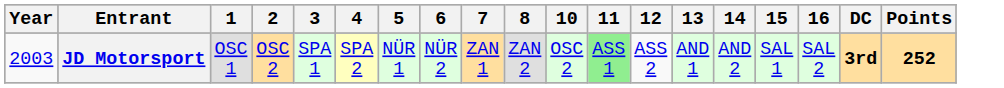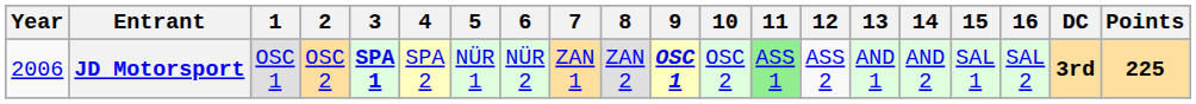+ column: 9 | OSC 1
JD Motorsport | Year: 2003 -> 2006
JD Motorsport | 3: normal -> bold
JD Motorsport | Points: 252 -> 225
